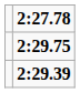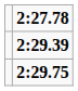rows swapped: 2:29.39 <-> 2:29.75
